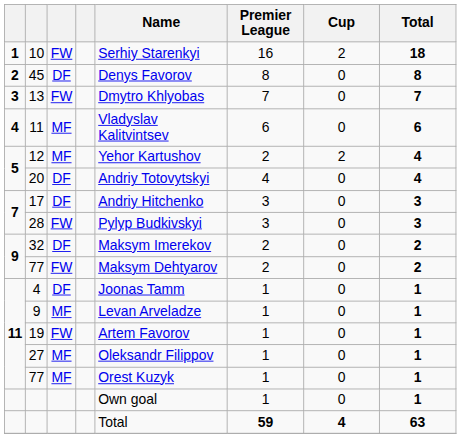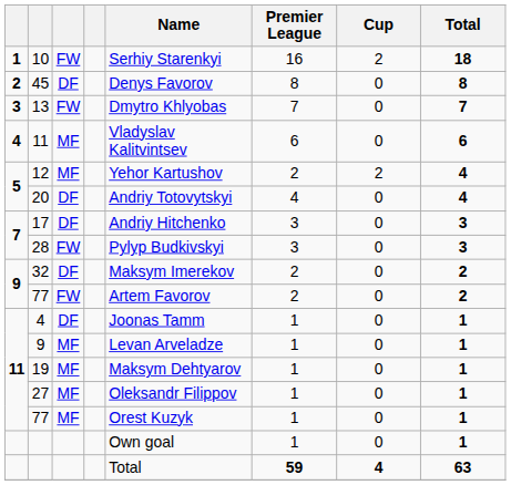9 / 77 | Name: Maksym Dehtyarov -> Artem Favorov
19 | column 3: FW -> MF
19 | Name: Artem Favorov -> Maksym Dehtyarov
